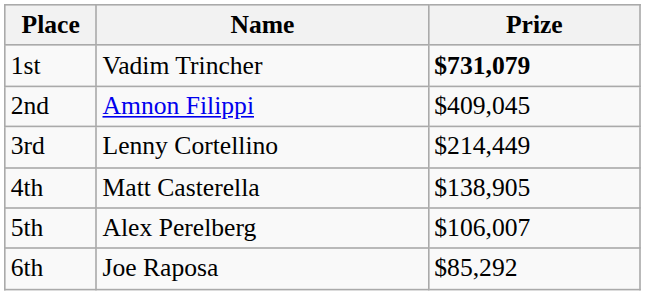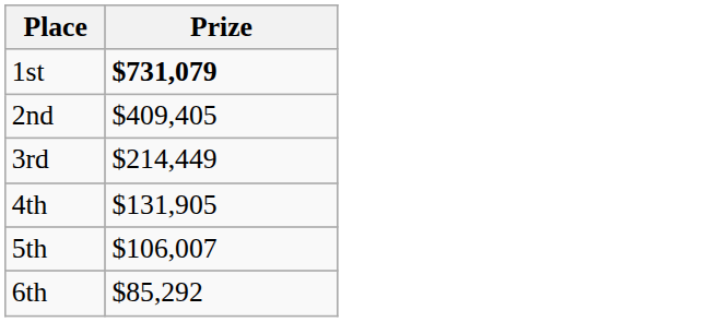- column: Name | Vadim Trincher | Amnon Filippi | Lenny Cortellino | Matt Casterella | Alex Perelberg | Joe Raposa
2nd | Prize: $409,045 -> $409,405
4th | Prize: $138,905 -> $131,905
